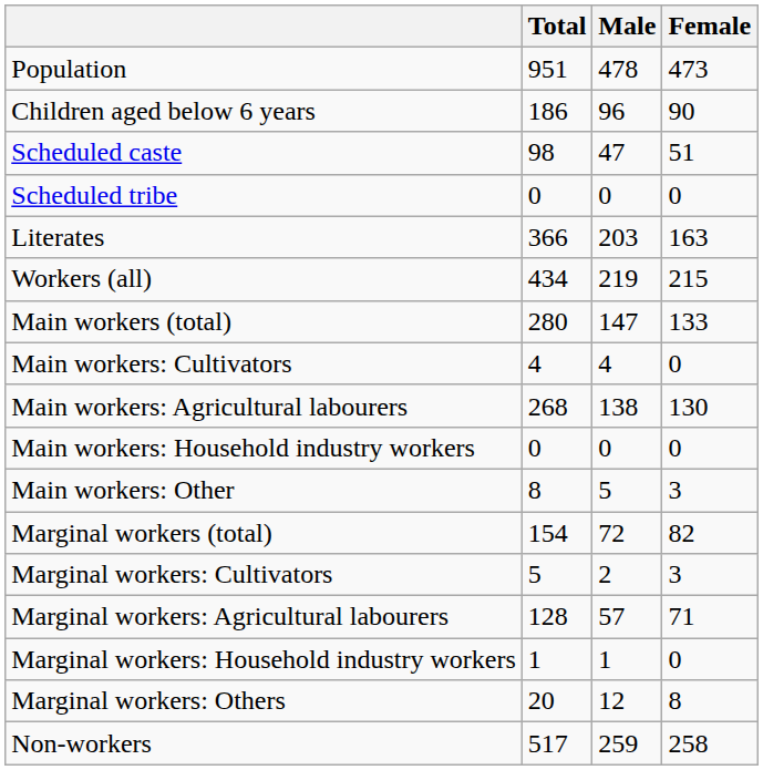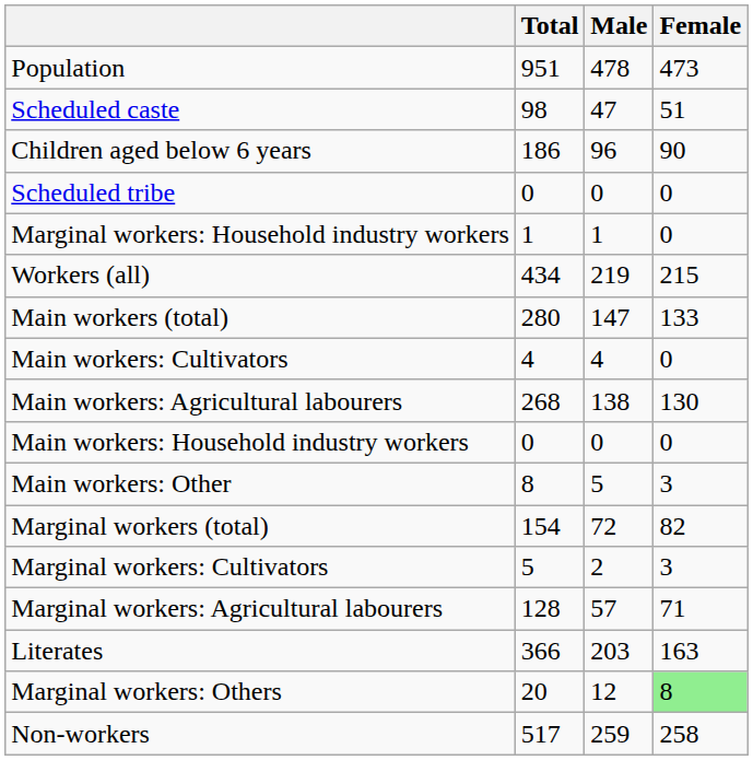rows swapped: Children aged below 6 years <-> Scheduled caste
rows swapped: Literates <-> Marginal workers: Household industry workers
Marginal workers: Others | Female: no background -> lightgreen background
